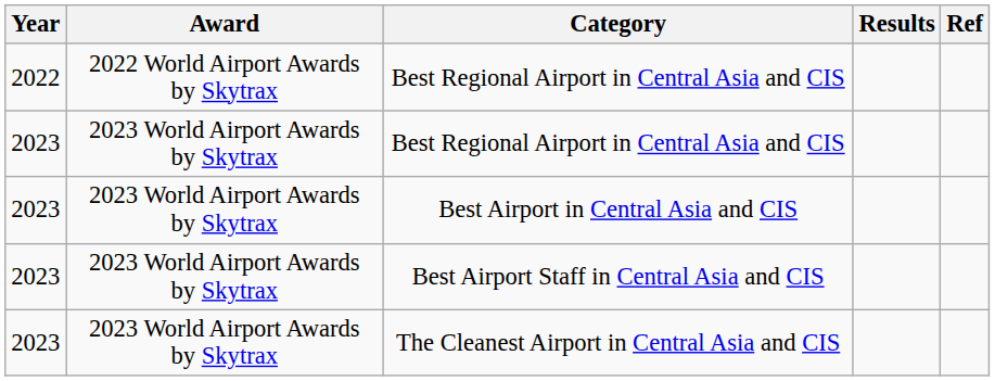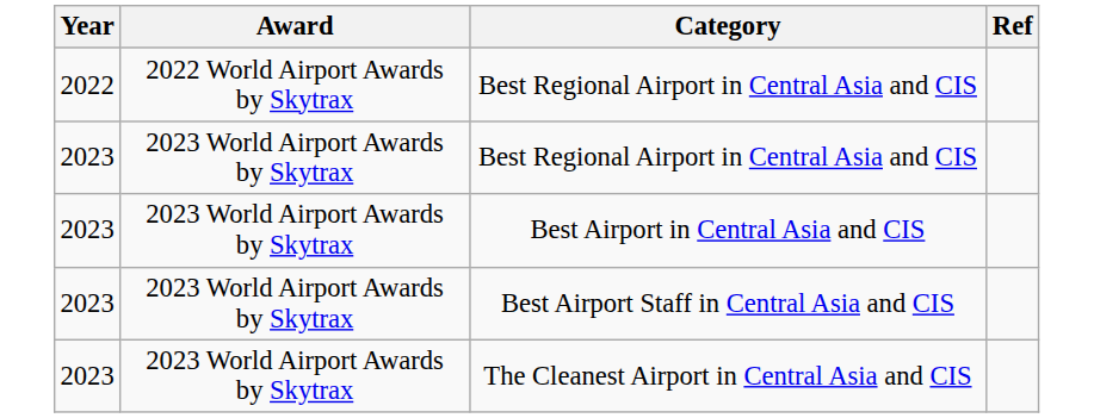- column: Results
